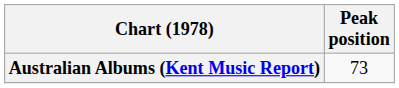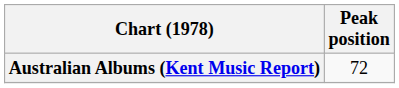Australian Albums (Kent Music Report) | Peak position: 73 -> 72
